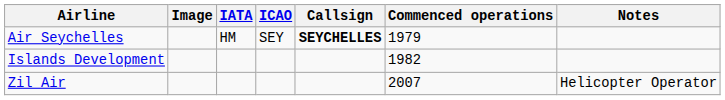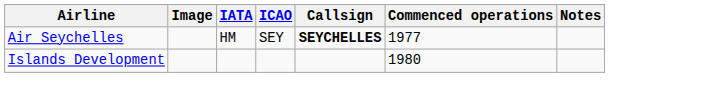Air Seychelles | Commenced operations: 1979 -> 1977
Islands Development | Commenced operations: 1982 -> 1980
- row: Zil Air | 2007 | Helicopter Operator
